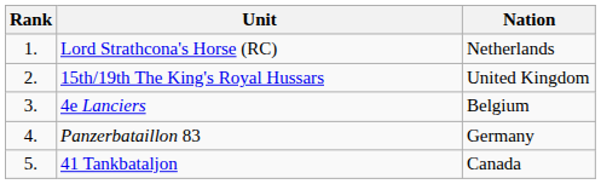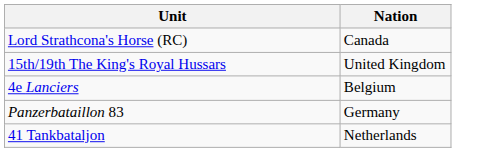- column: Rank | 1. | 2. | 3. | 4. | 5.
Lord Strathcona's Horse (RC) | Nation: Netherlands -> Canada
41 Tankbataljon | Nation: Canada -> Netherlands
